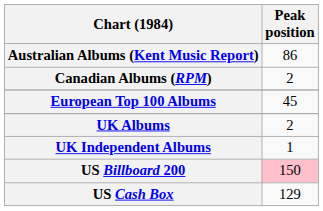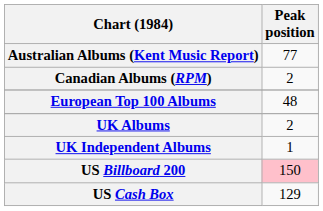Australian Albums (Kent Music Report) | Peak position: 86 -> 77
European Top 100 Albums | Peak position: 45 -> 48
